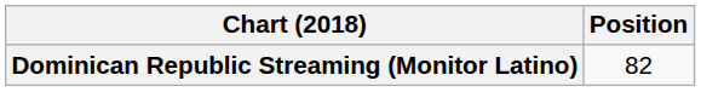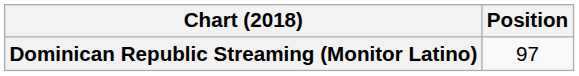Dominican Republic Streaming (Monitor Latino) | Position: 82 -> 97
